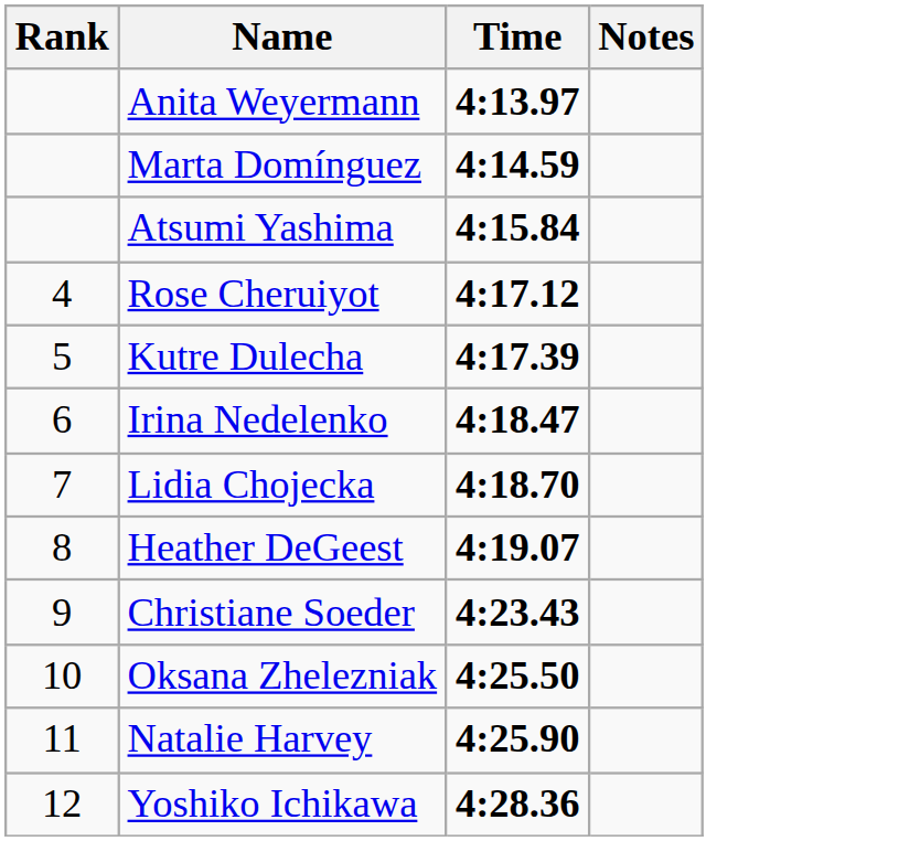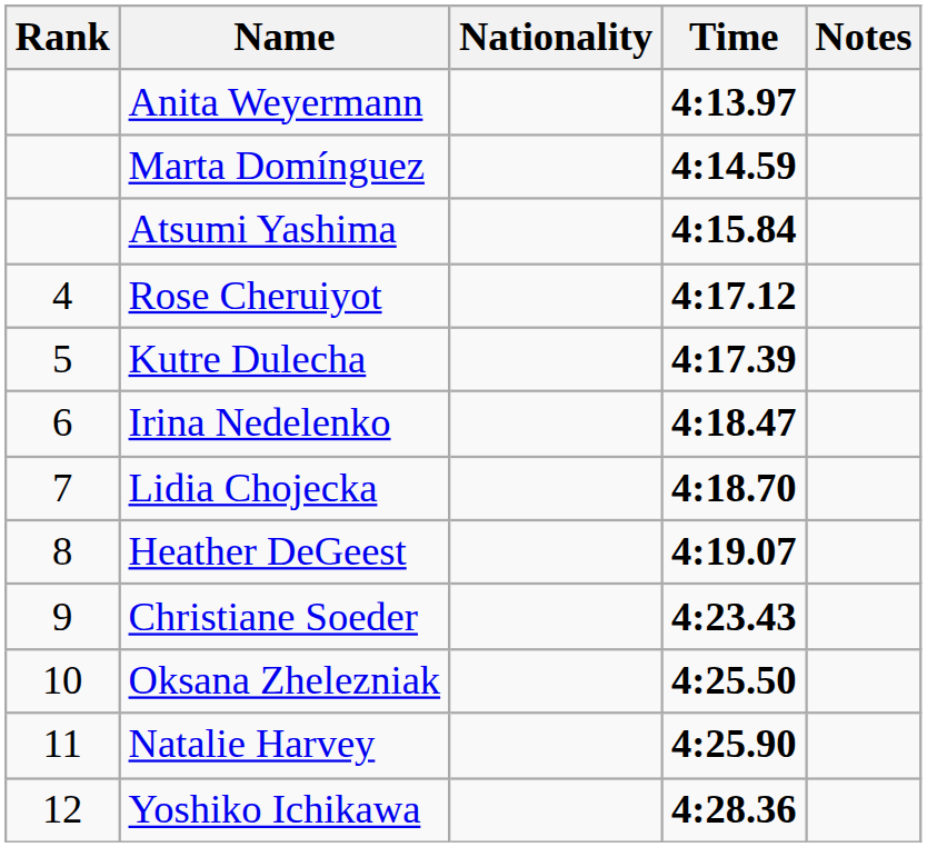+ column: Nationality
